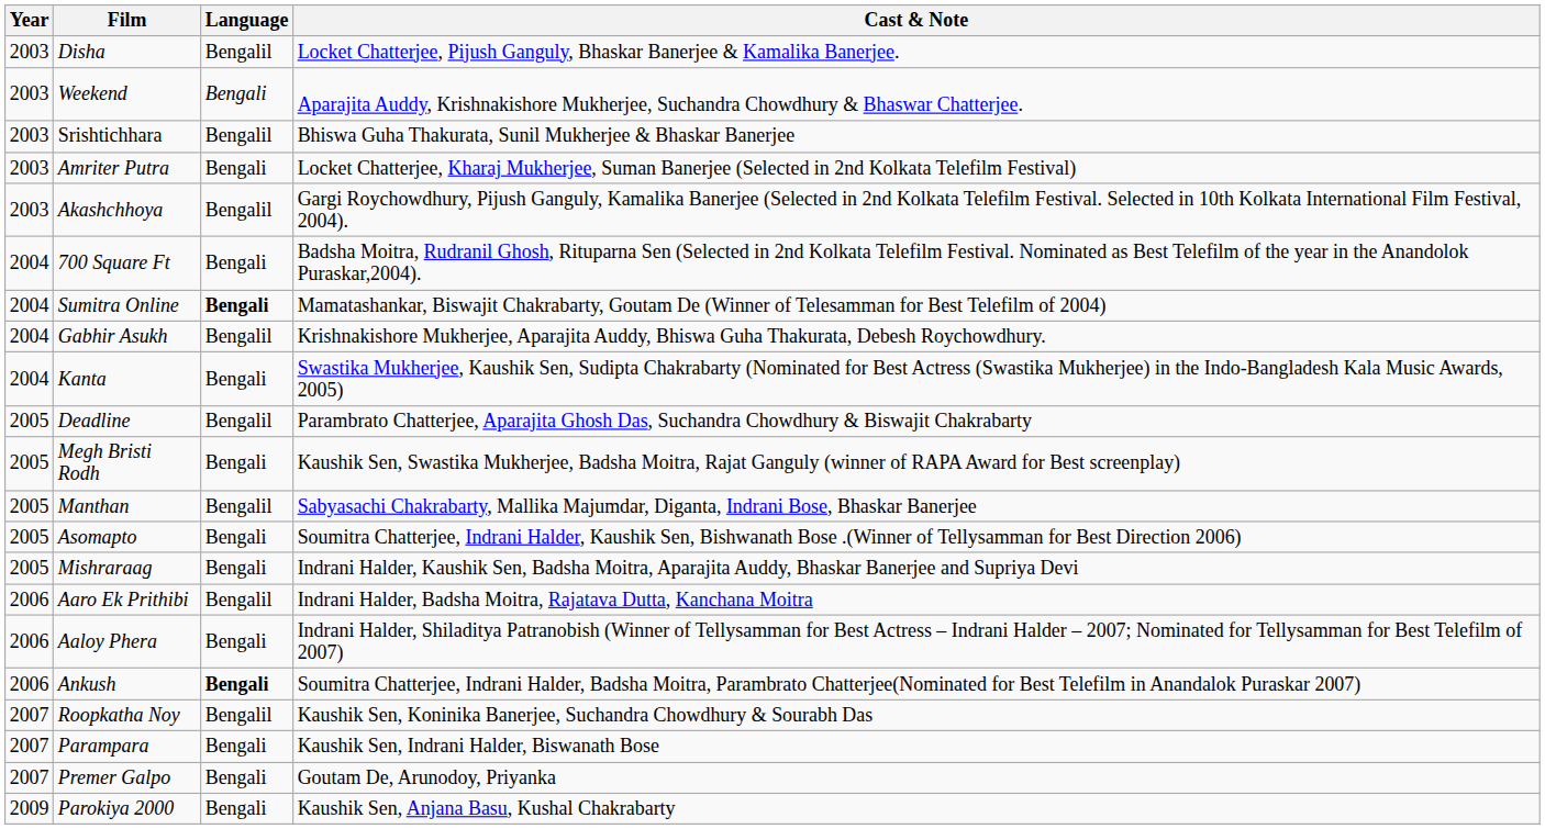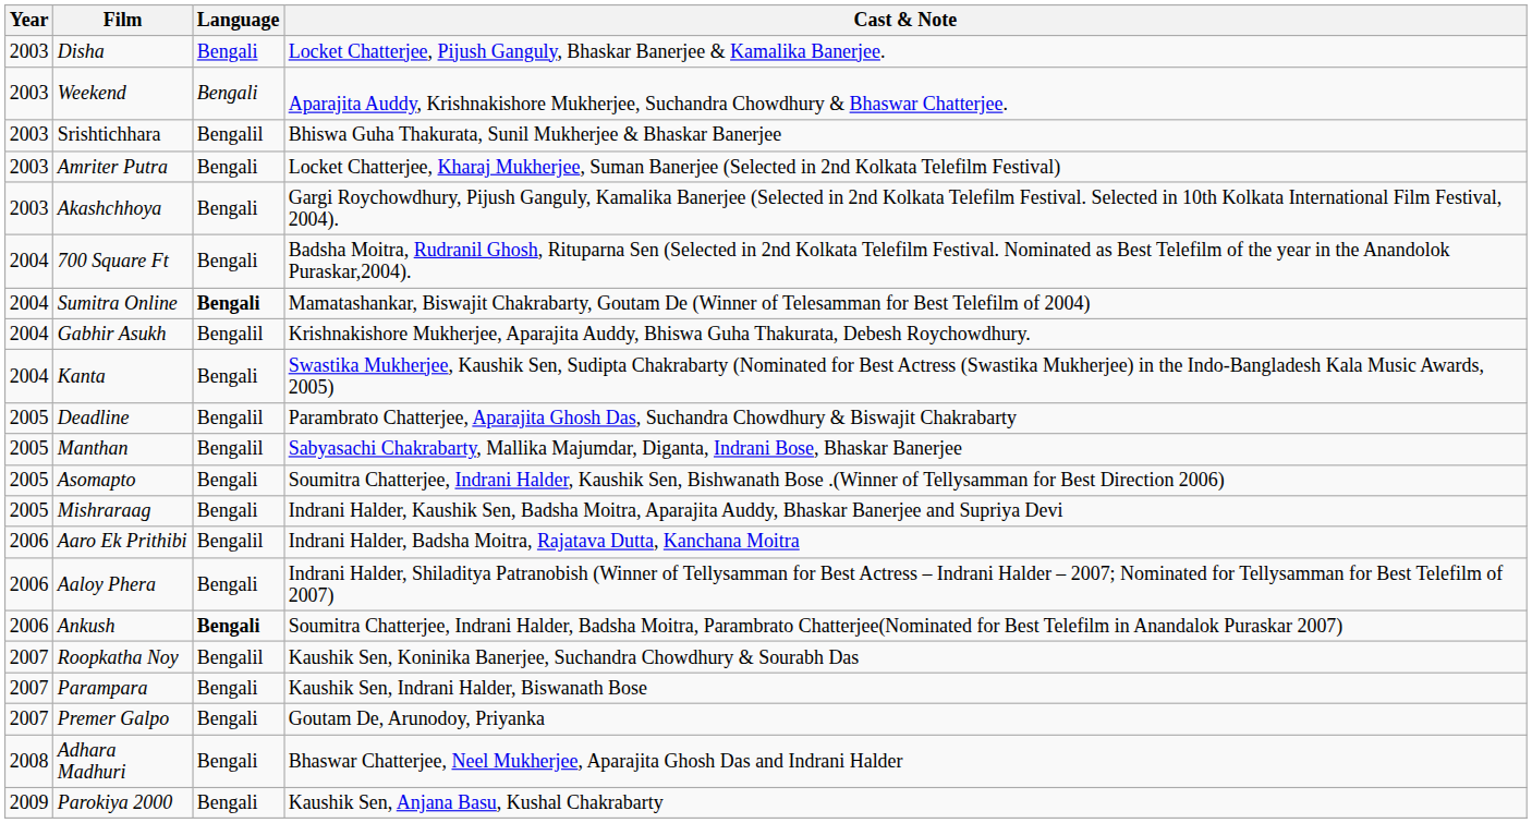Disha | Language: Bengalil -> Bengali
Akashchhoya | Language: Bengalil -> Bengali
- row: 2005 | Megh Bristi Rodh | Bengali | Kaushik Sen, Swastika Mukherjee, Badsha Moitra, Rajat Ganguly (winner of RAPA Award for Best screenplay)
+ row: 2008 | Adhara Madhuri | Bengali | Bhaswar Chatterjee, Neel Mukherjee, Aparajita Ghosh Das and Indrani Halder
